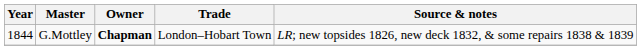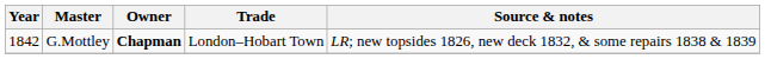G.Mottley | Year: 1844 -> 1842
